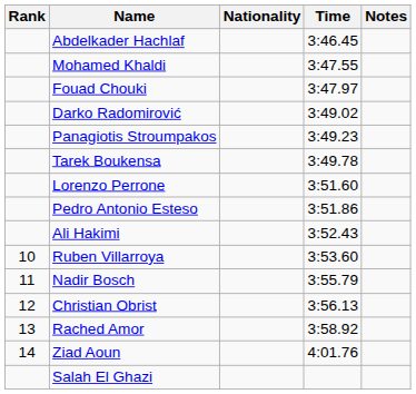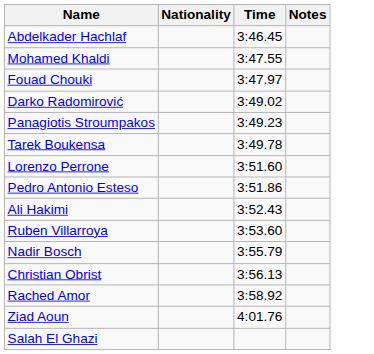- column: Rank | 10 | 11 | 12 | 13 | 14
